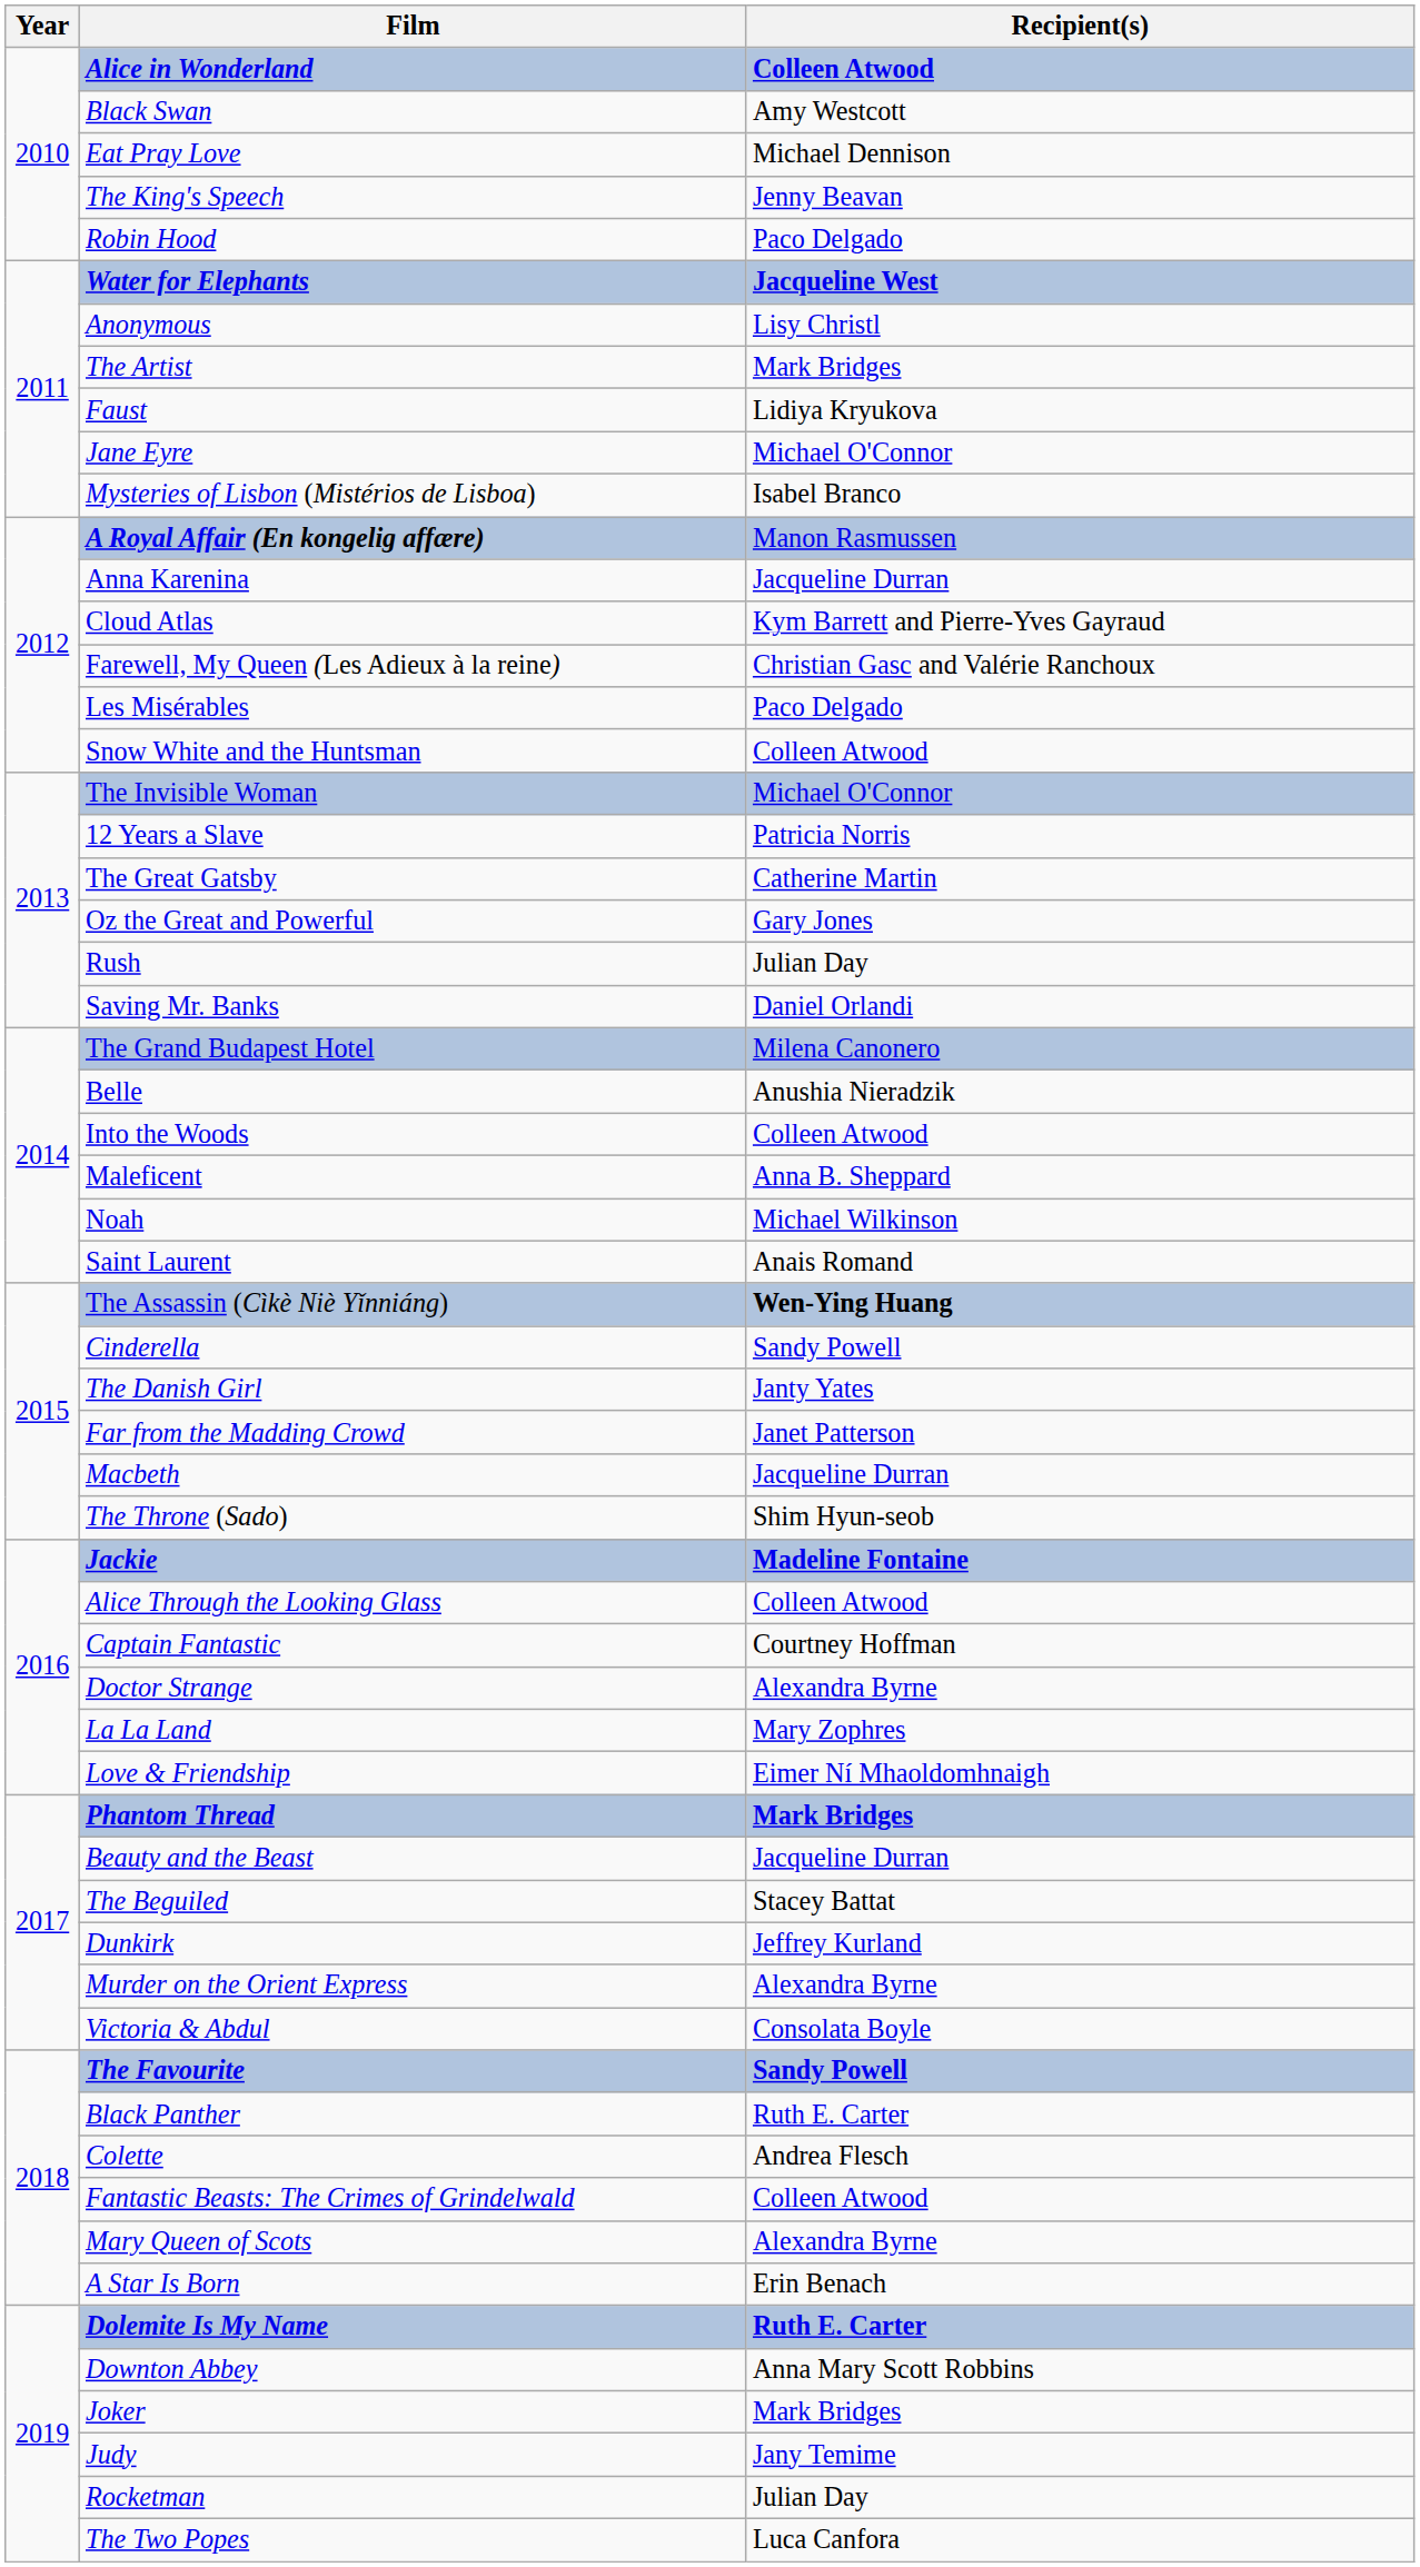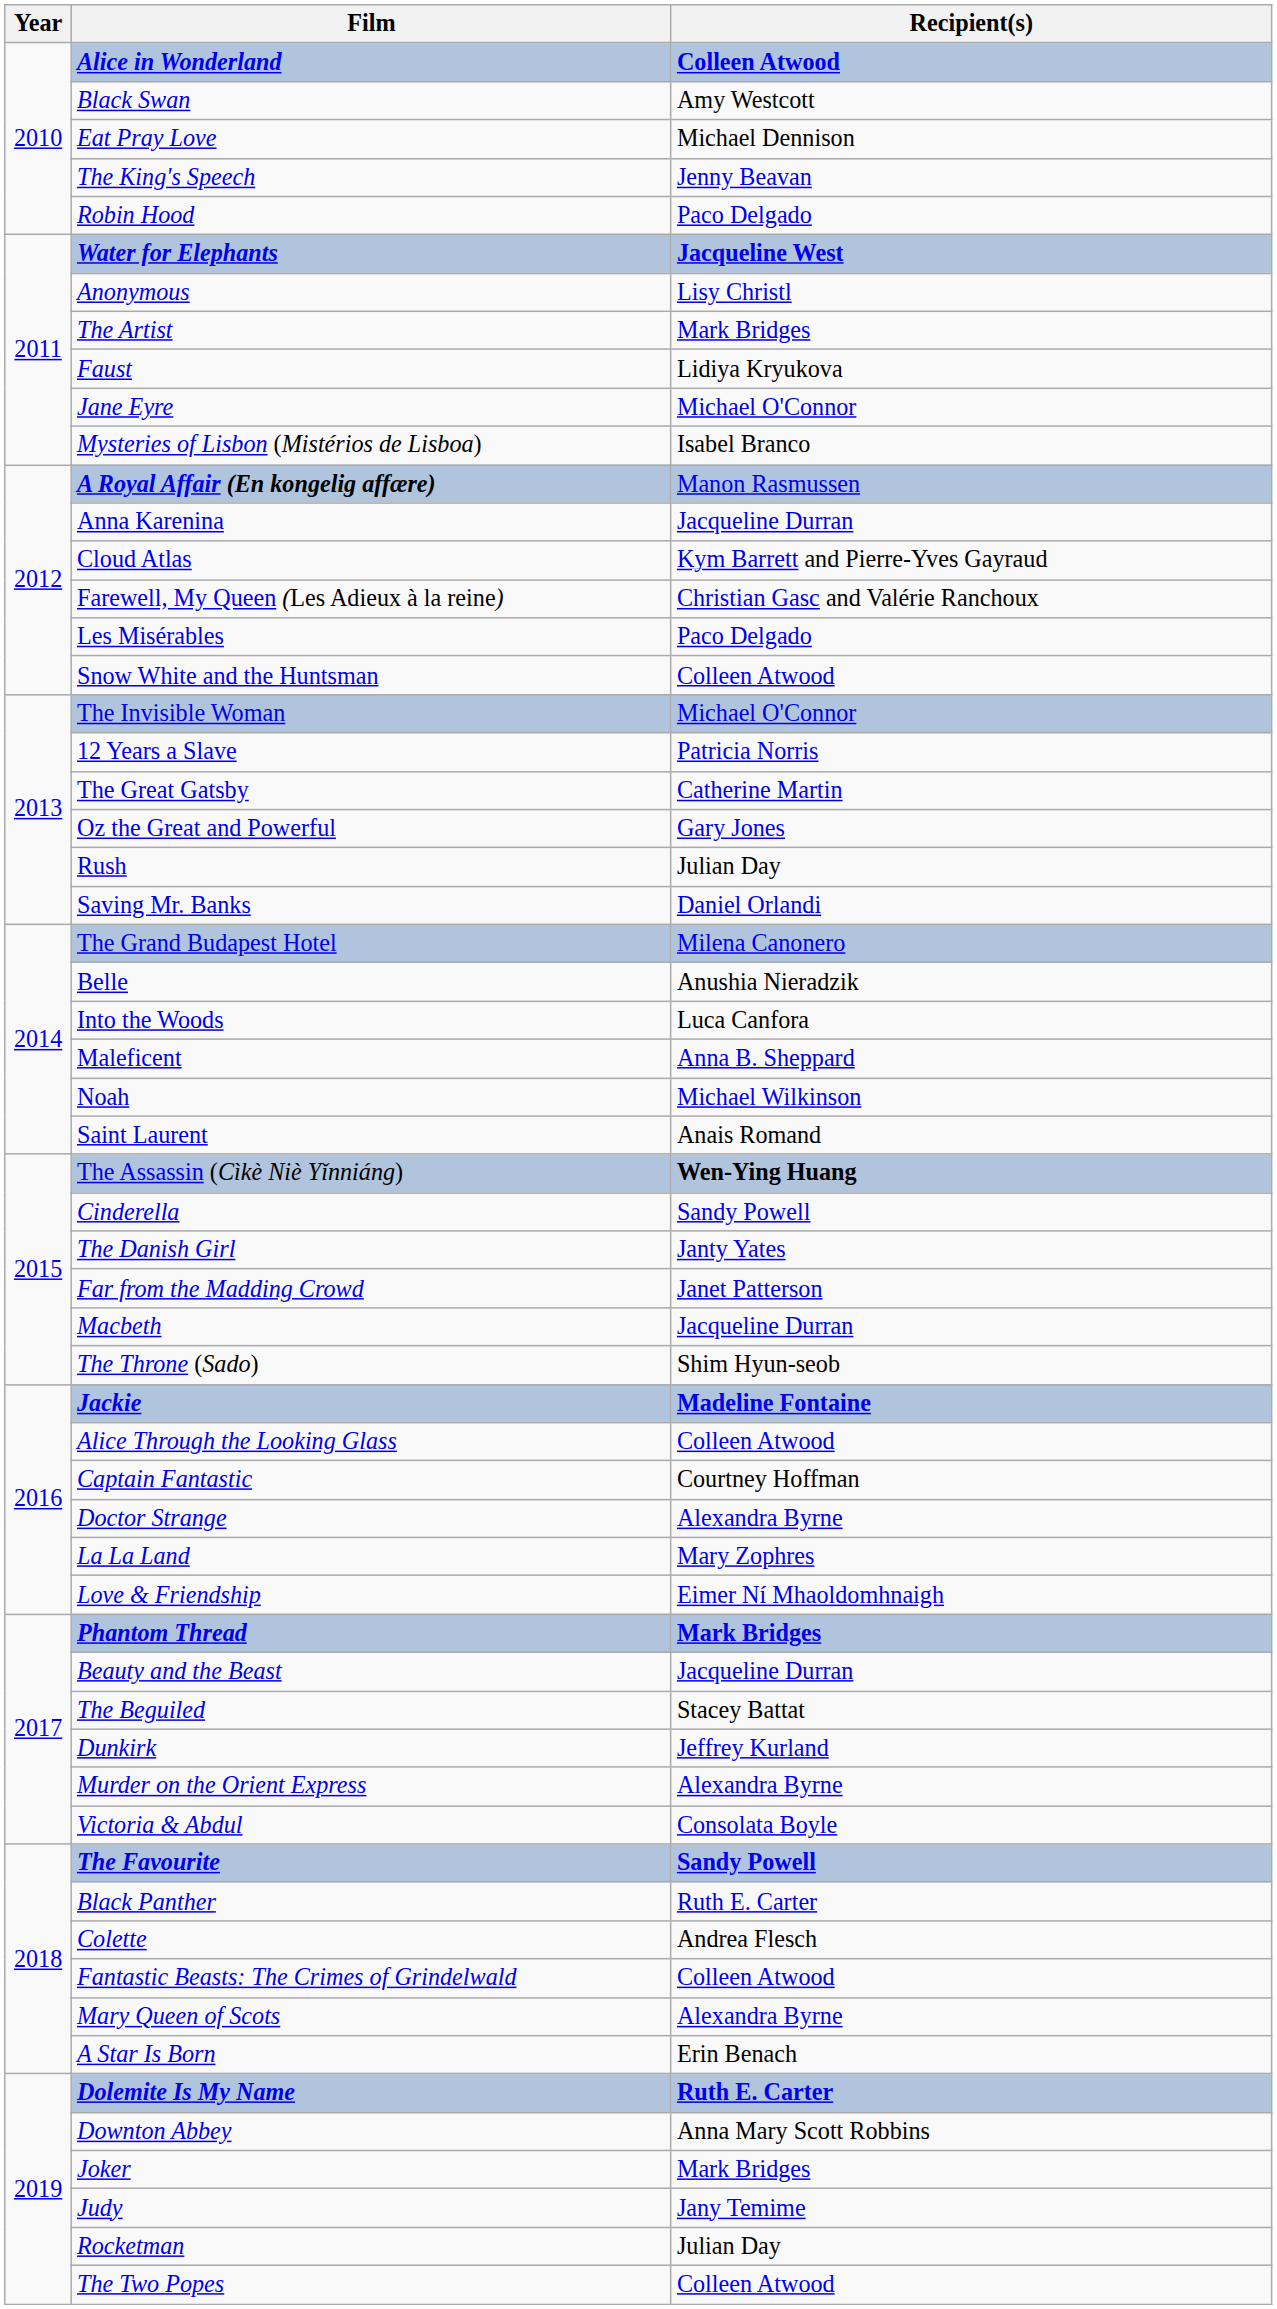Into the Woods | Recipient(s): Colleen Atwood -> Luca Canfora
The Two Popes | Recipient(s): Luca Canfora -> Colleen Atwood
